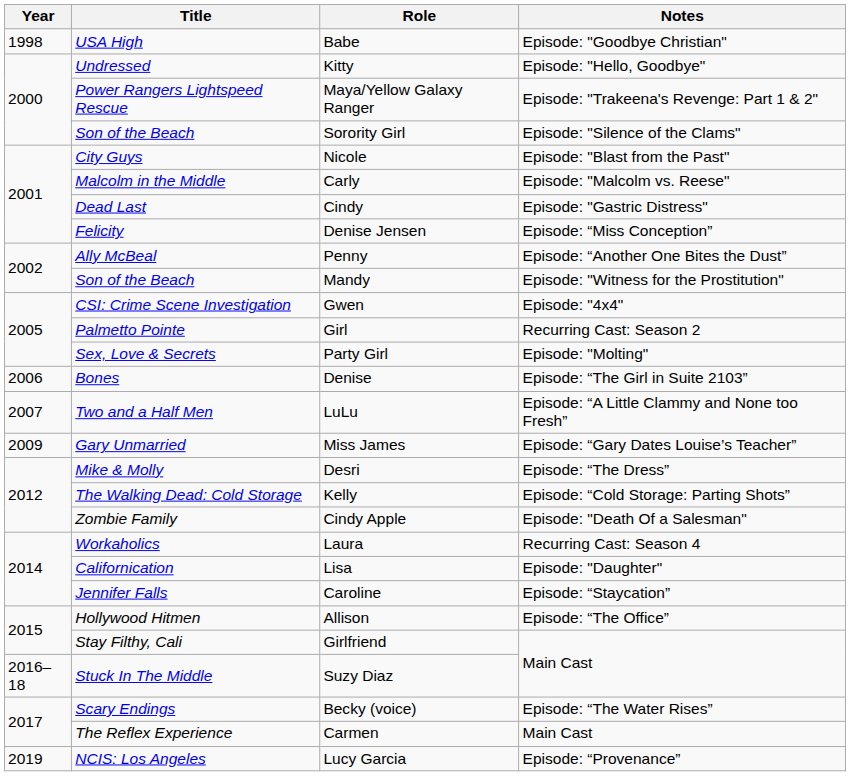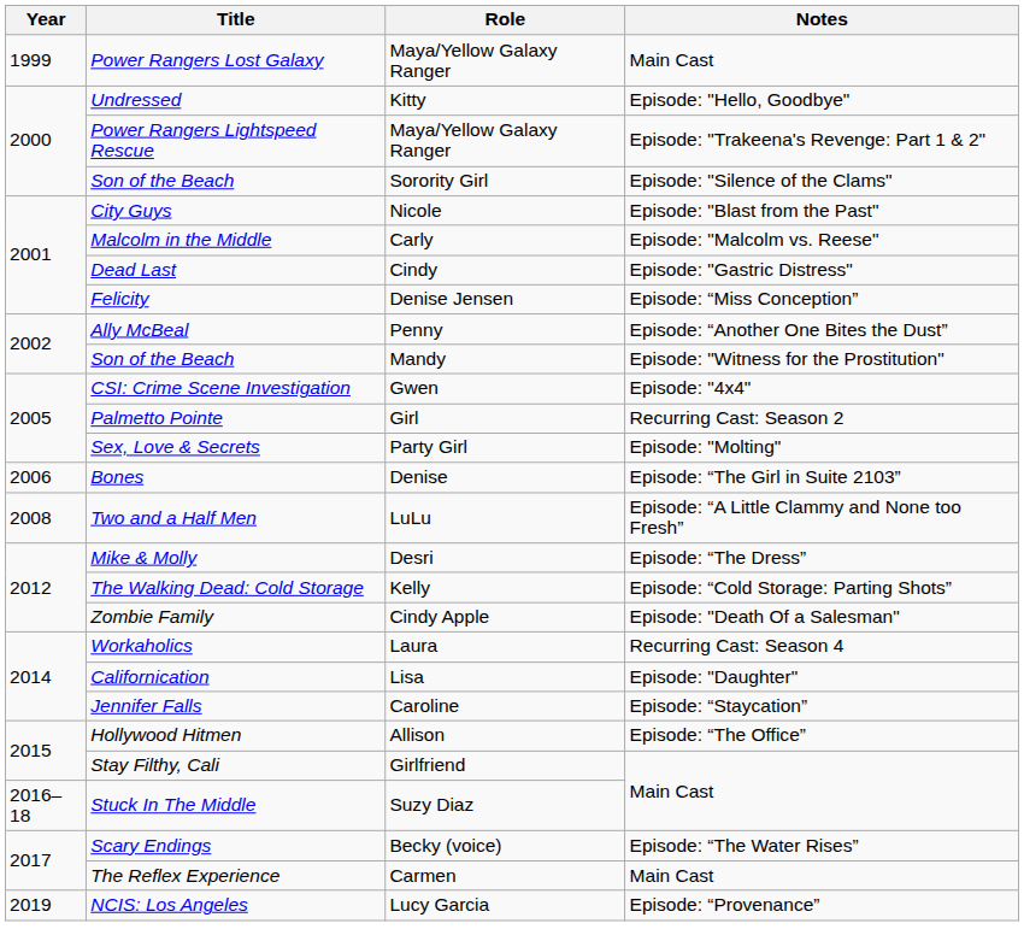- row: 1998 | USA High | Babe | Episode: "Goodbye Christian"
+ row: 1999 | Power Rangers Lost Galaxy | Maya/Yellow Galaxy Ranger | Main Cast
Two and a Half Men | Year: 2007 -> 2008
- row: 2009 | Gary Unmarried | Miss James | Episode: “Gary Dates Louise’s Teacher”
